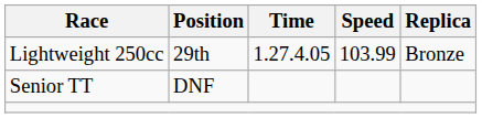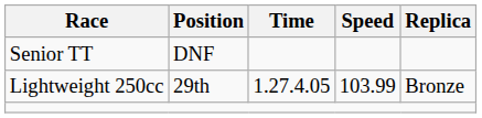rows swapped: Lightweight 250cc <-> Senior TT
